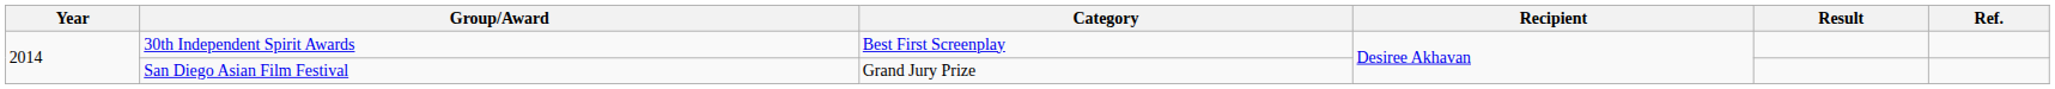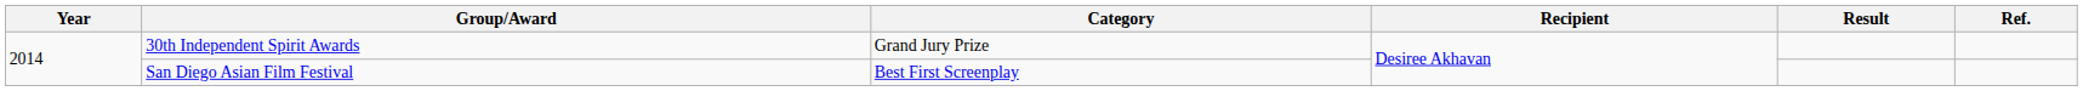30th Independent Spirit Awards | Category: Best First Screenplay -> Grand Jury Prize
San Diego Asian Film Festival | Category: Grand Jury Prize -> Best First Screenplay
